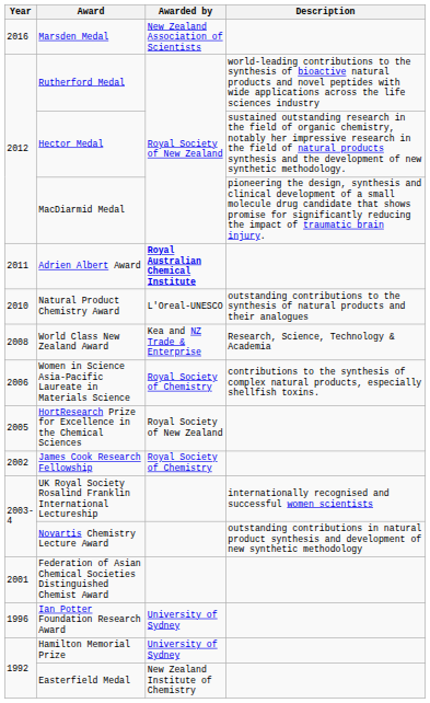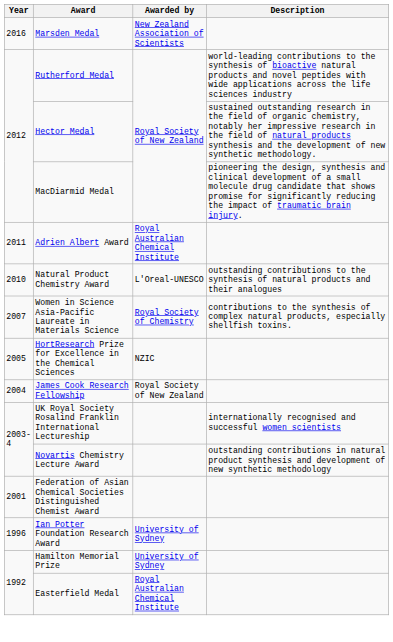Adrien Albert Award | Awarded by: bold -> normal
- row: 2008 | World Class New Zealand Award | Kea and NZ Trade & Enterprise | Research, Science, Technology & Academia
Women in Science Asia-Pacific Laureate in Materials Science | Year: 2006 -> 2007
HortResearch Prize for Excellence in the Chemical Sciences | Awarded by: Royal Society of New Zealand -> NZIC
James Cook Research Fellowship | Year: 2002 -> 2004
James Cook Research Fellowship | Awarded by: Royal Society of Chemistry -> Royal Society of New Zealand
Easterfield Medal | Awarded by: New Zealand Institute of Chemistry -> Royal Australian Chemical Institute
